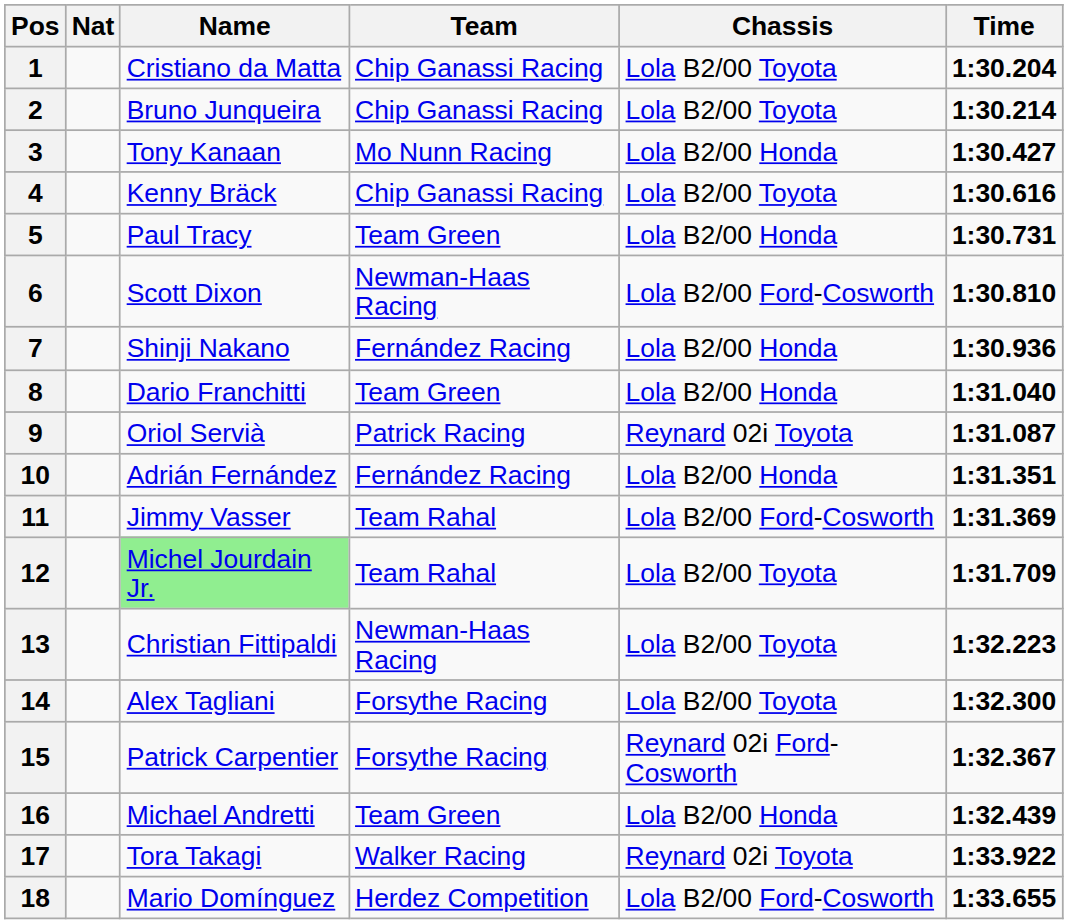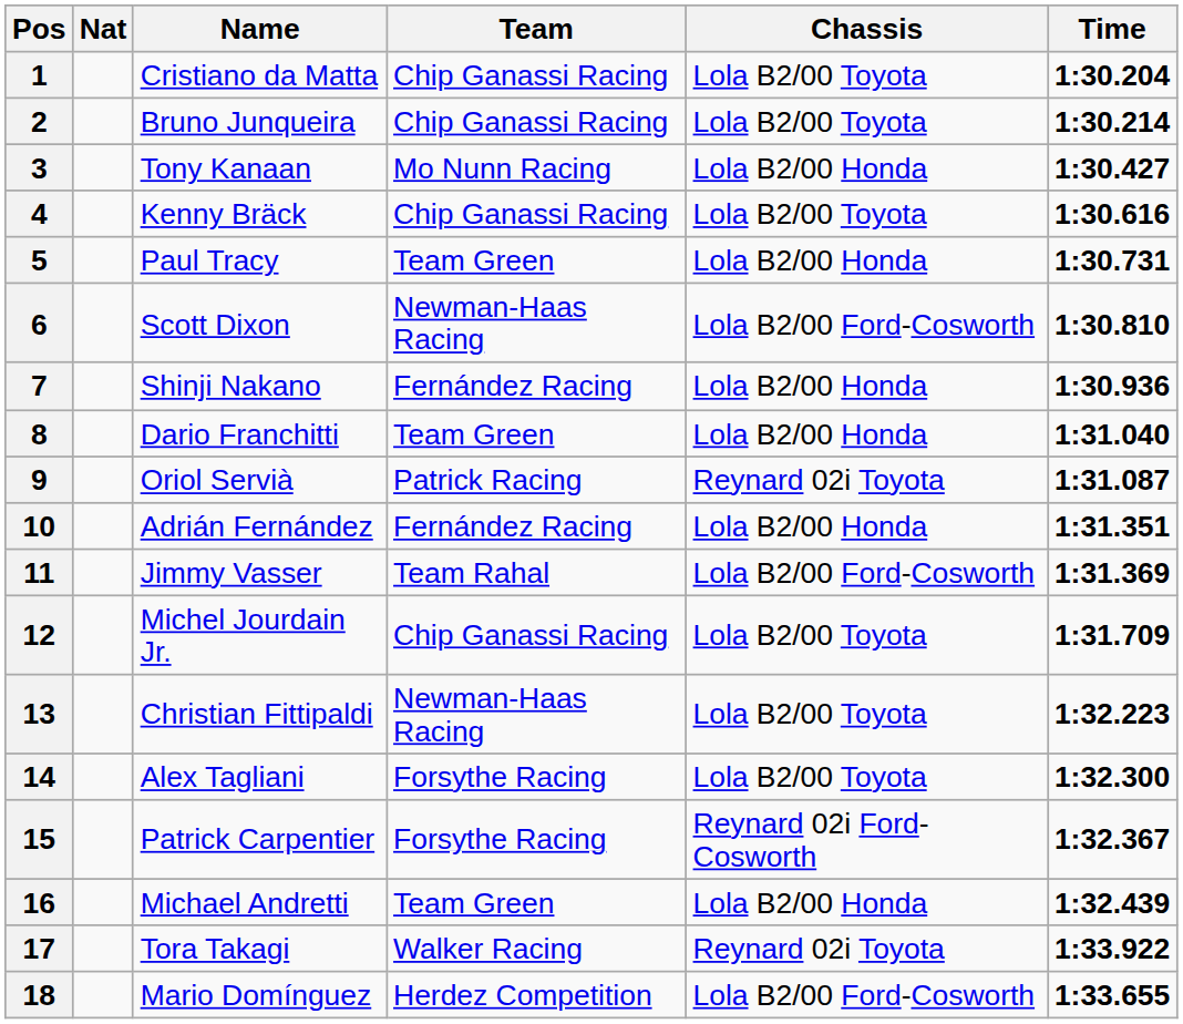12 | Name: lightgreen background -> no background
12 | Team: Team Rahal -> Chip Ganassi Racing
